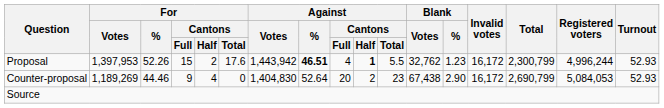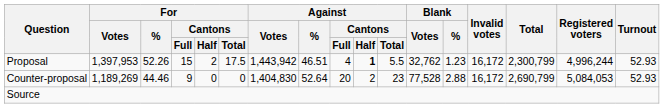Proposal | For / Cantons / Total: 17.6 -> 17.5
Proposal | Against / %: bold -> normal
Counter-proposal | For / Cantons / Half: 4 -> 0
Counter-proposal | Blank / Votes: 67,438 -> 77,528
Counter-proposal | Blank / %: 2.90 -> 2.88
